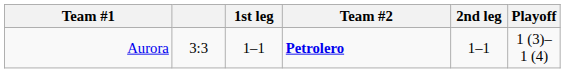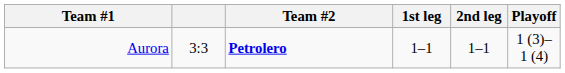columns swapped: Team #2 <-> 1st leg
